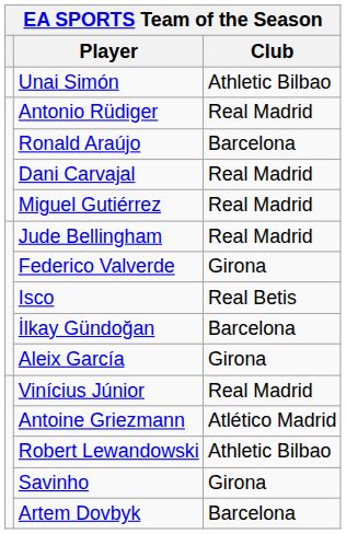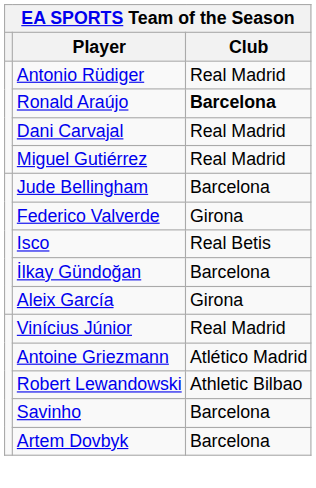- row: Unai Simón | Athletic Bilbao
Ronald Araújo | Club: normal -> bold
Jude Bellingham | Club: Real Madrid -> Barcelona
Savinho | Club: Girona -> Barcelona
